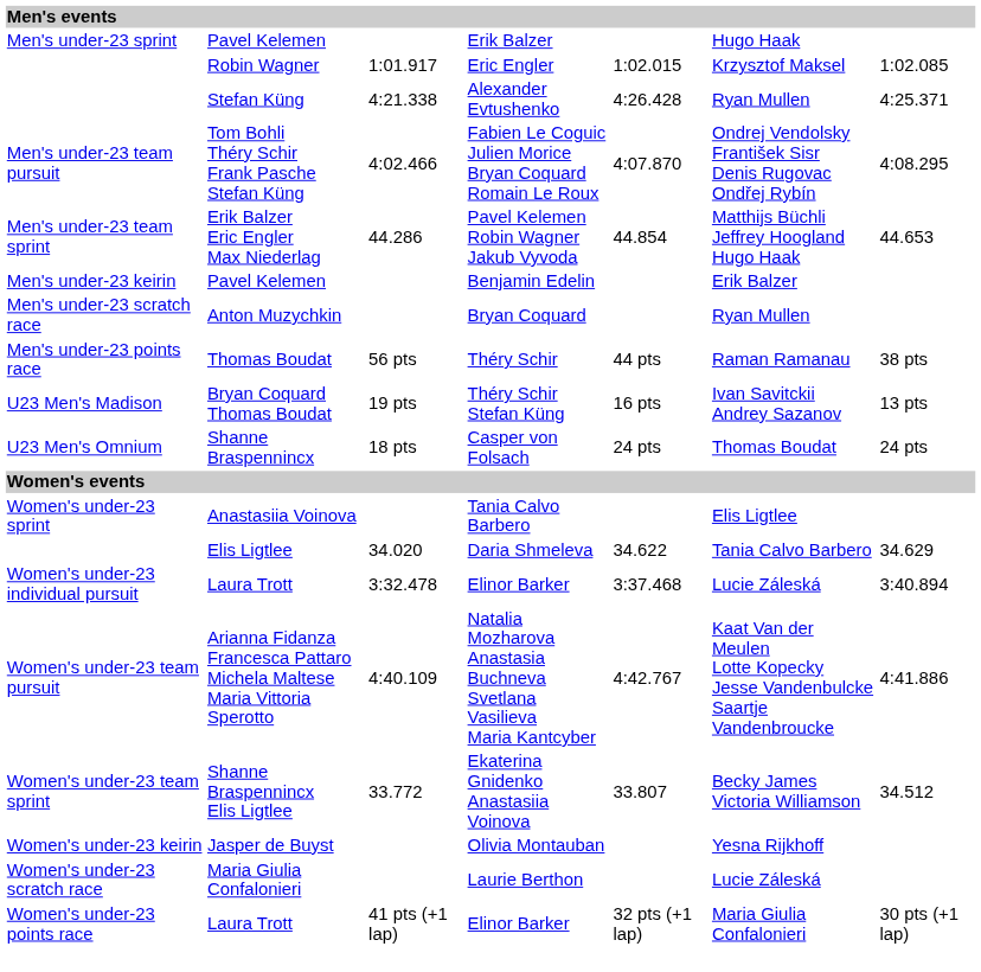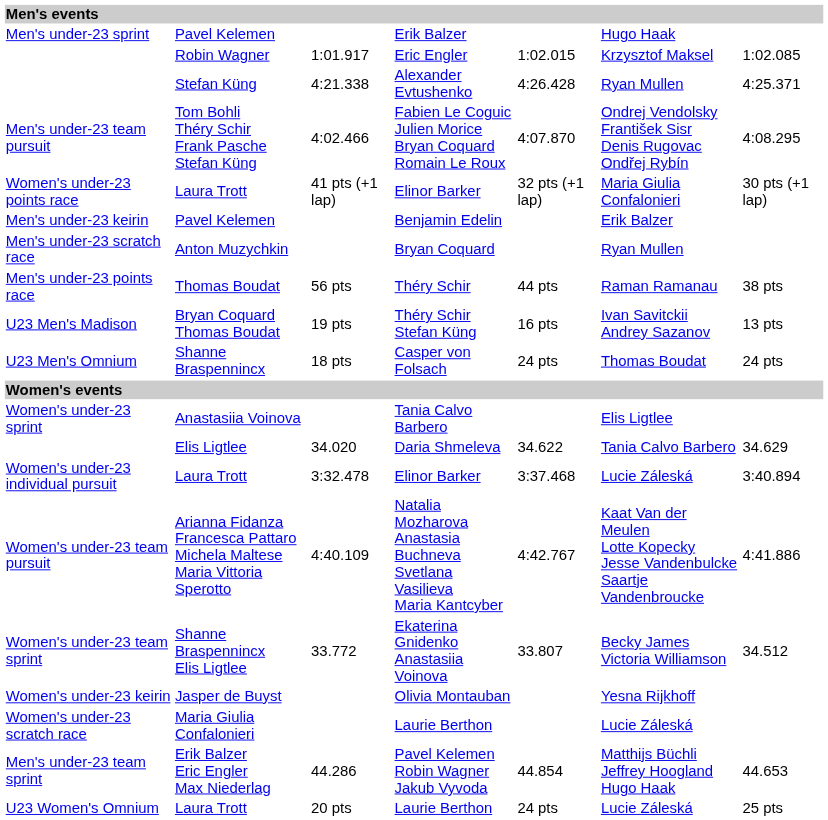rows swapped: Men's under-23 team sprint <-> Women's under-23 points race
+ row: U23 Women's Omnium | Laura Trott | 20 pts | Laurie Berthon | 24 pts | Lucie Záleská | 25 pts
